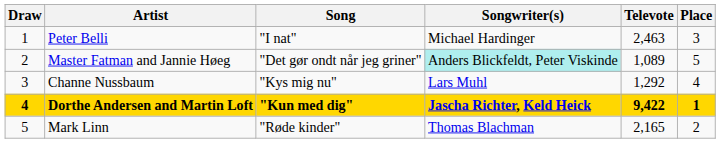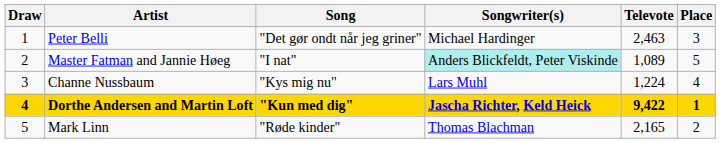Peter Belli | Song: "I nat" -> "Det gør ondt når jeg griner"
Master Fatman and Jannie Høeg | Song: "Det gør ondt når jeg griner" -> "I nat"
Channe Nussbaum | Televote: 1,292 -> 1,224
